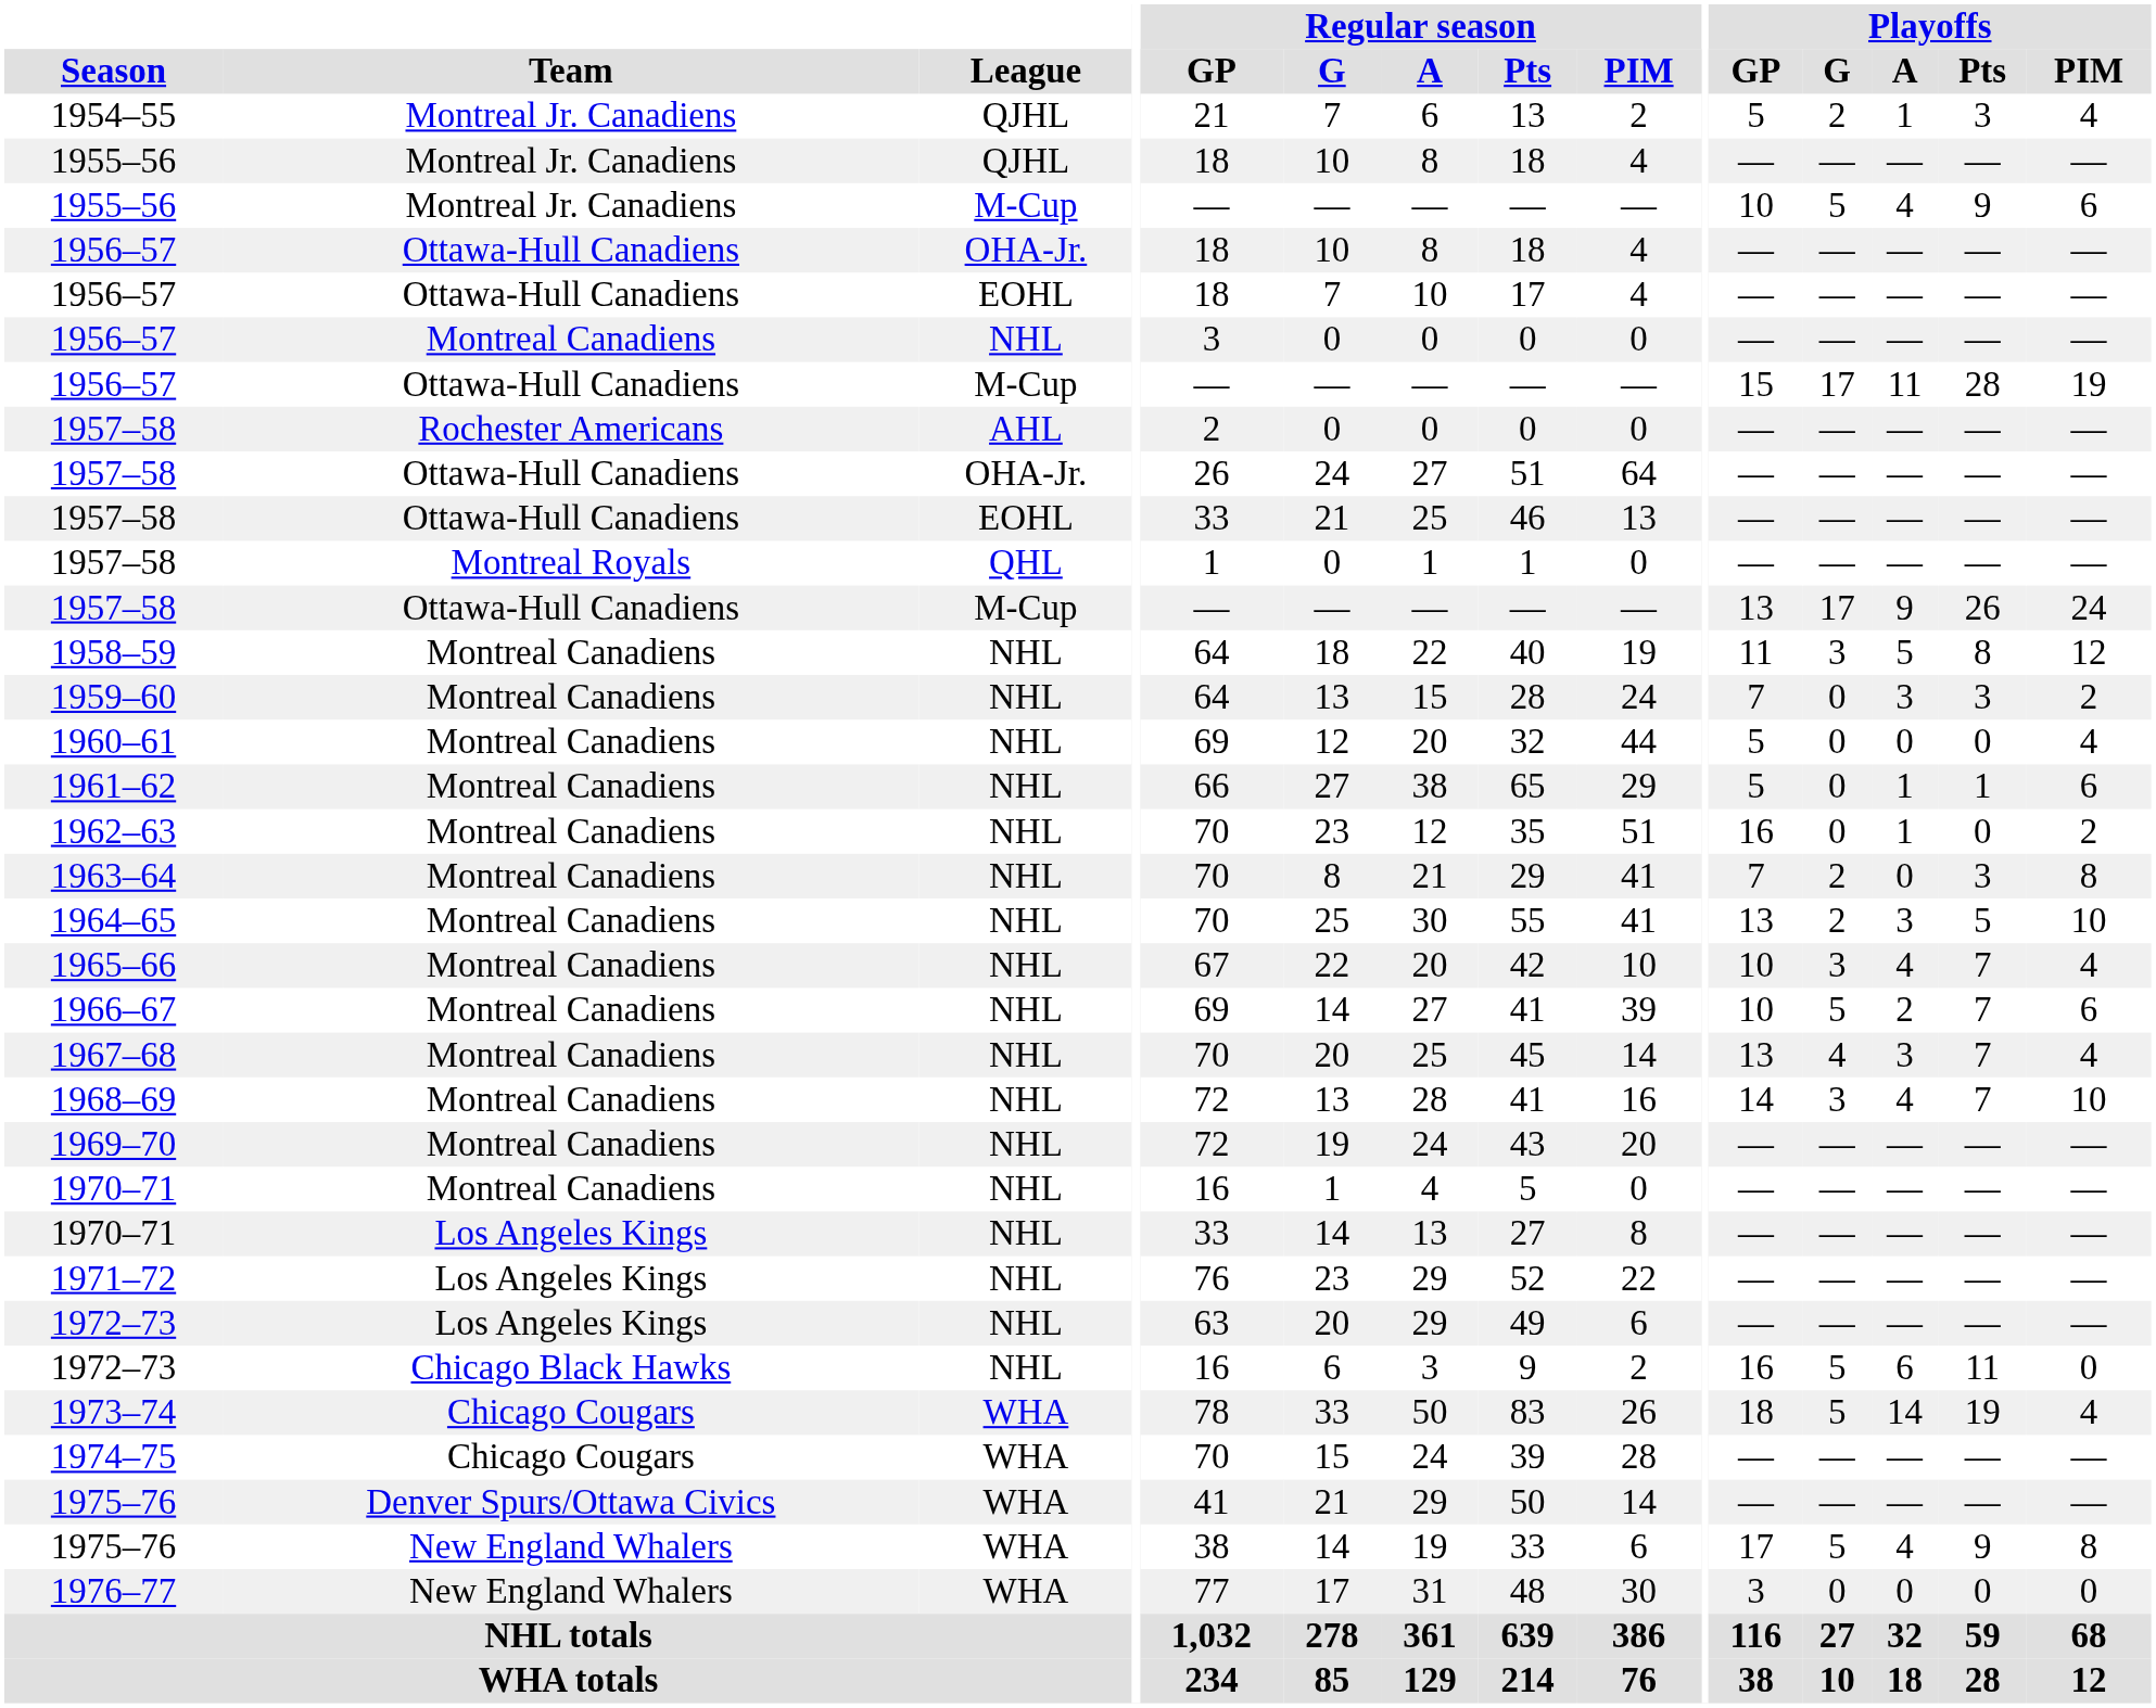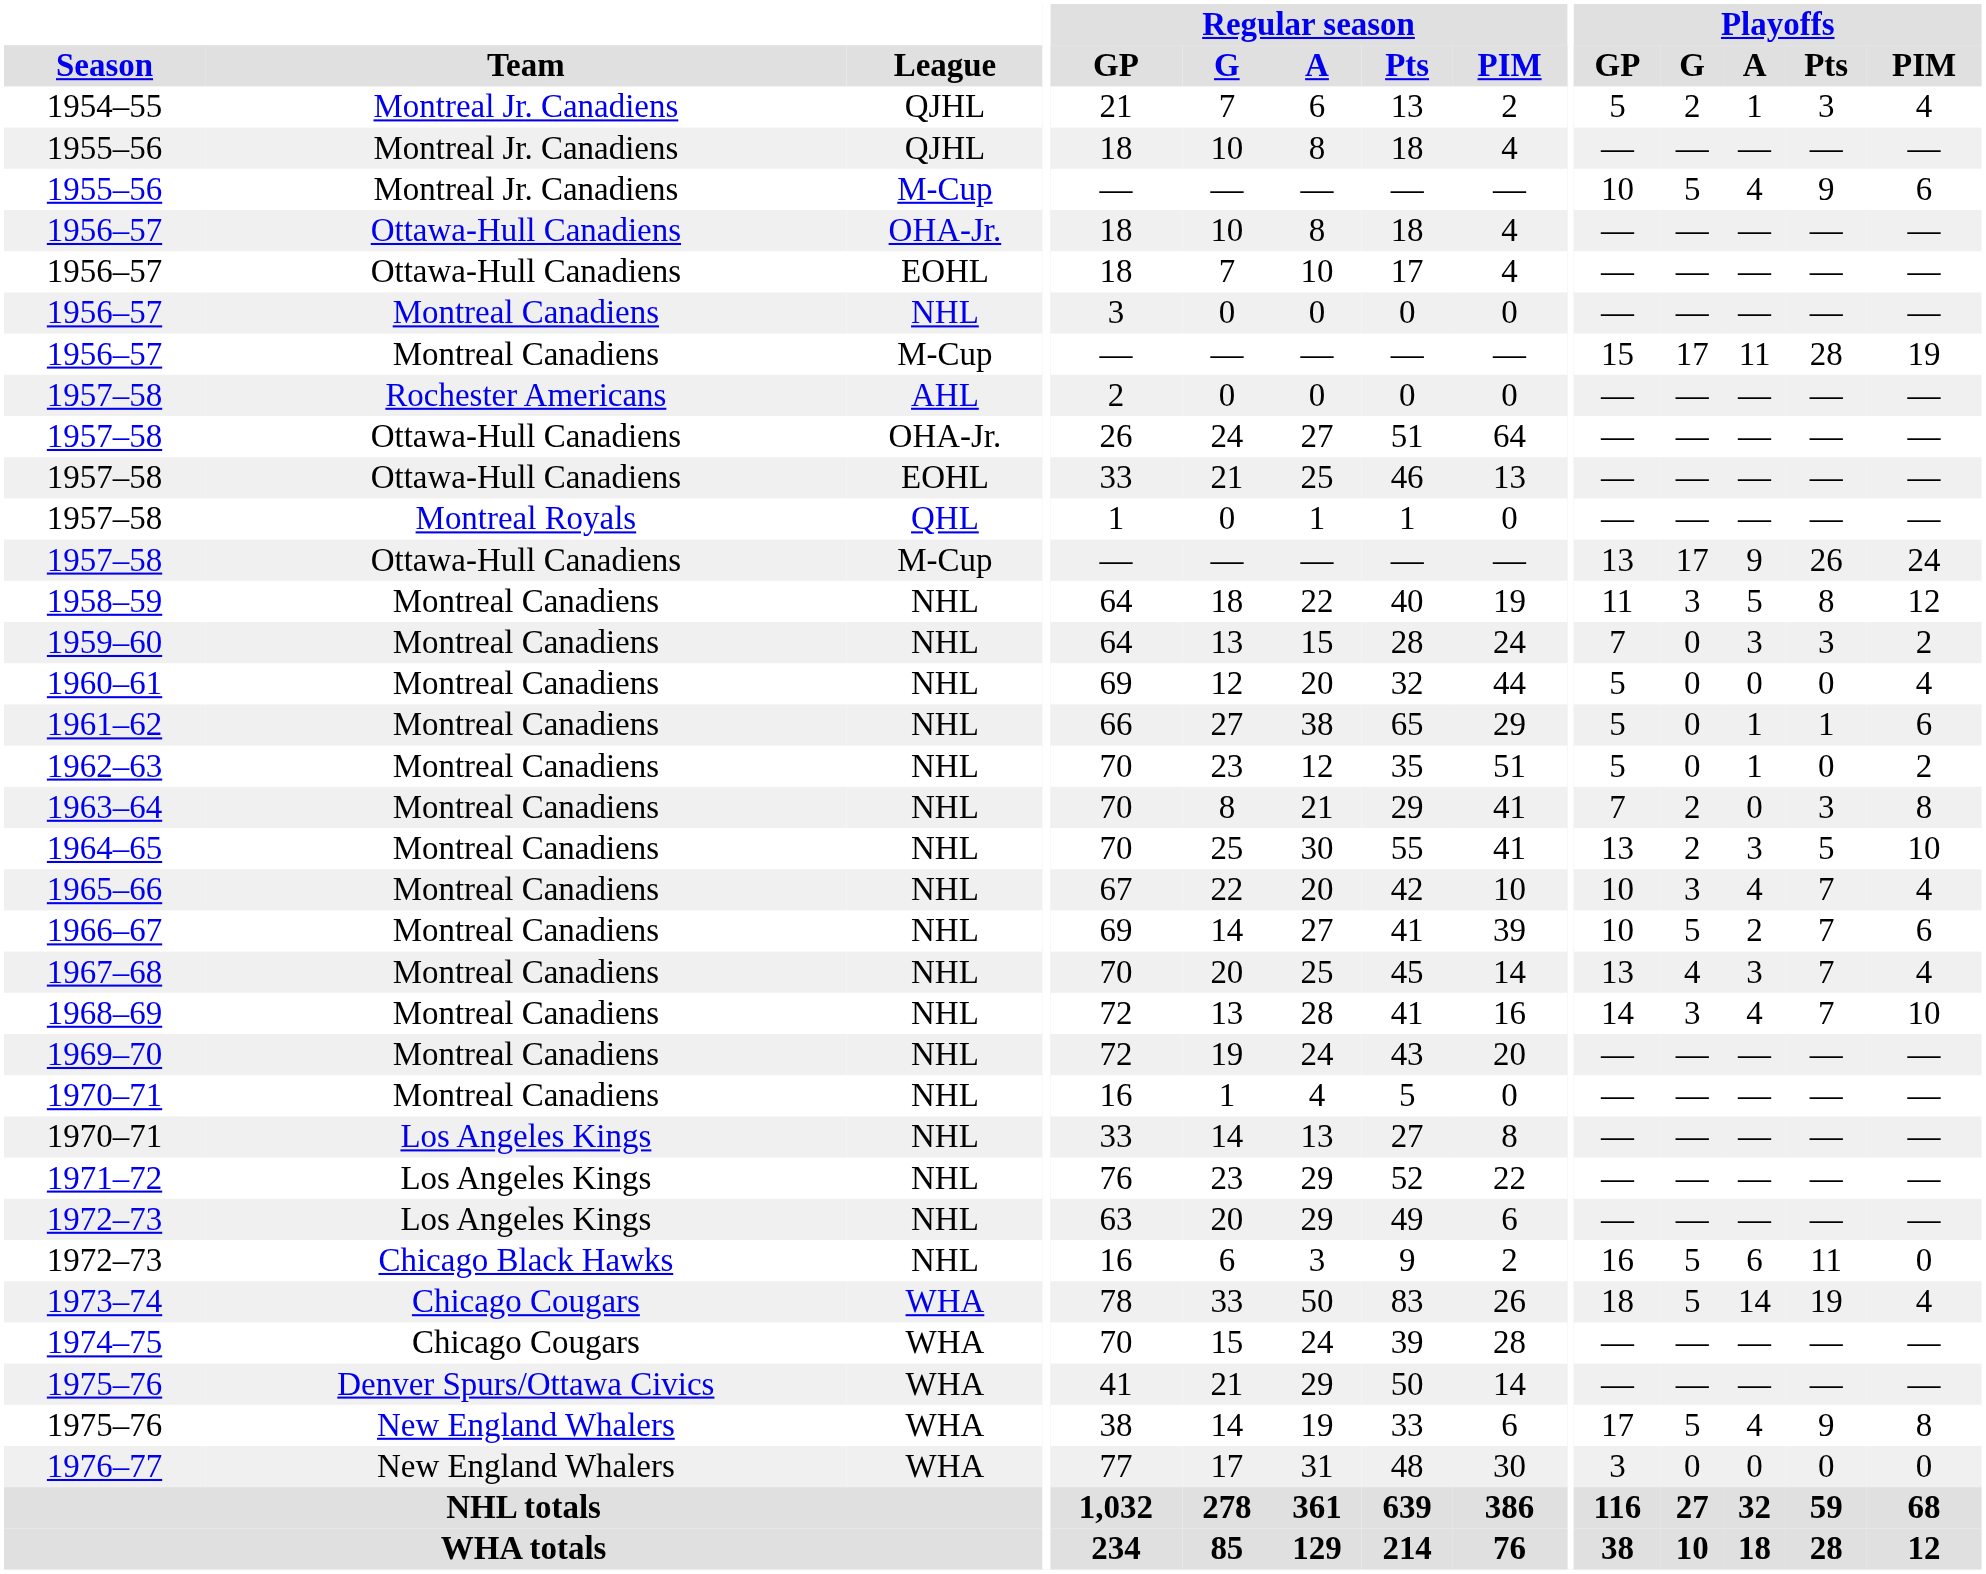1956–57 / M-Cup | Team: Ottawa-Hull Canadiens -> Montreal Canadiens
1962–63 | Playoffs / GP: 16 -> 5
